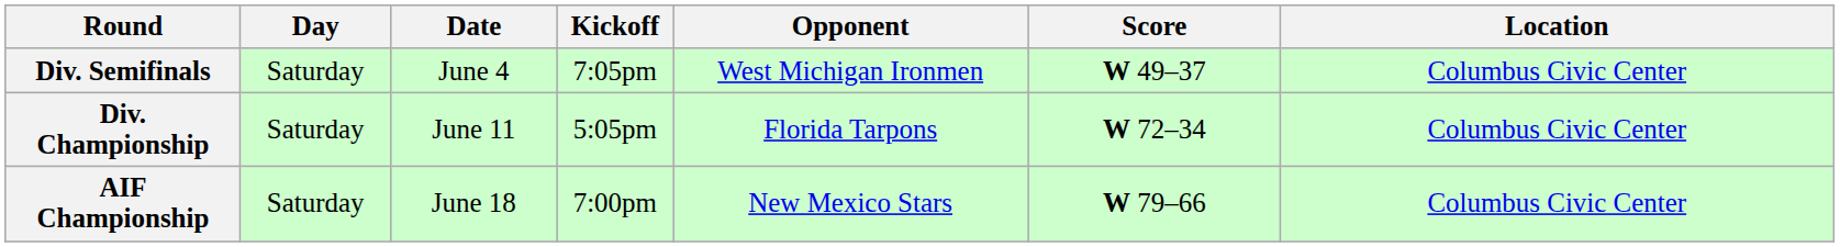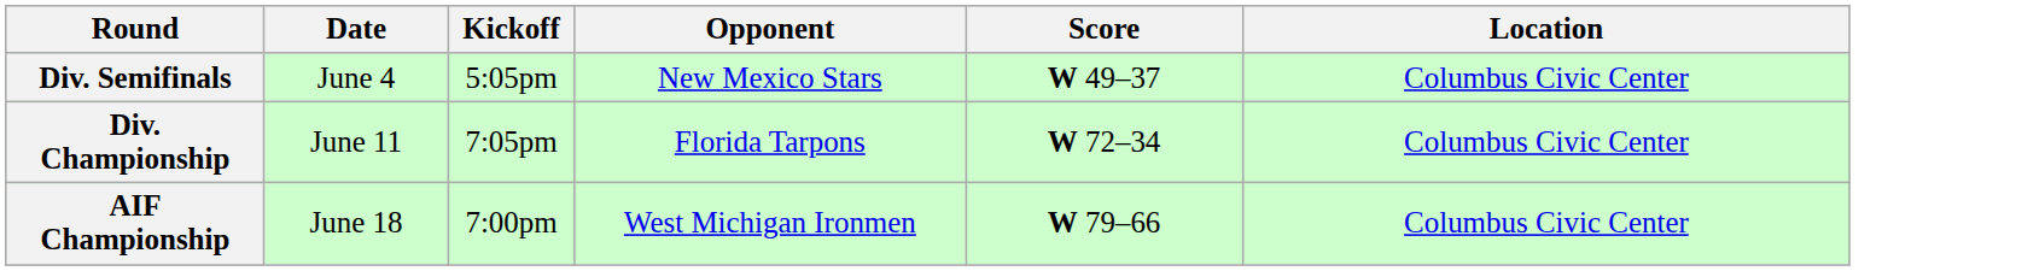- column: Day | Saturday | Saturday | Saturday
Div. Semifinals | Kickoff: 7:05pm -> 5:05pm
Div. Semifinals | Opponent: West Michigan Ironmen -> New Mexico Stars
Div. Championship | Kickoff: 5:05pm -> 7:05pm
AIF Championship | Opponent: New Mexico Stars -> West Michigan Ironmen
